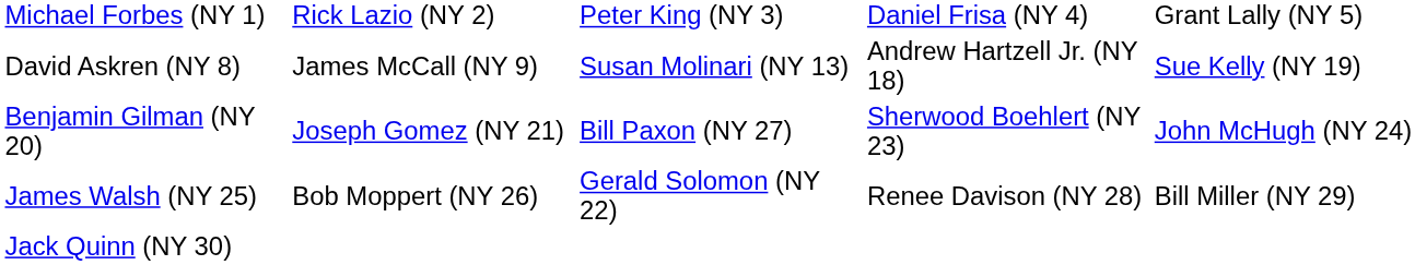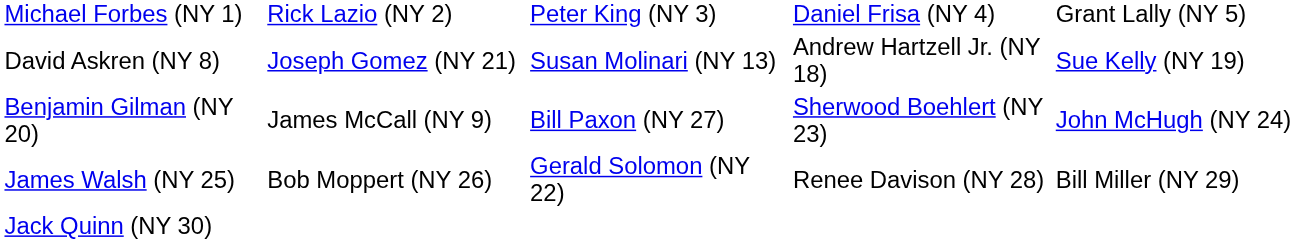David Askren (NY 8) | column 2: James McCall (NY 9) -> Joseph Gomez (NY 21)
Benjamin Gilman (NY 20) | column 2: Joseph Gomez (NY 21) -> James McCall (NY 9)
